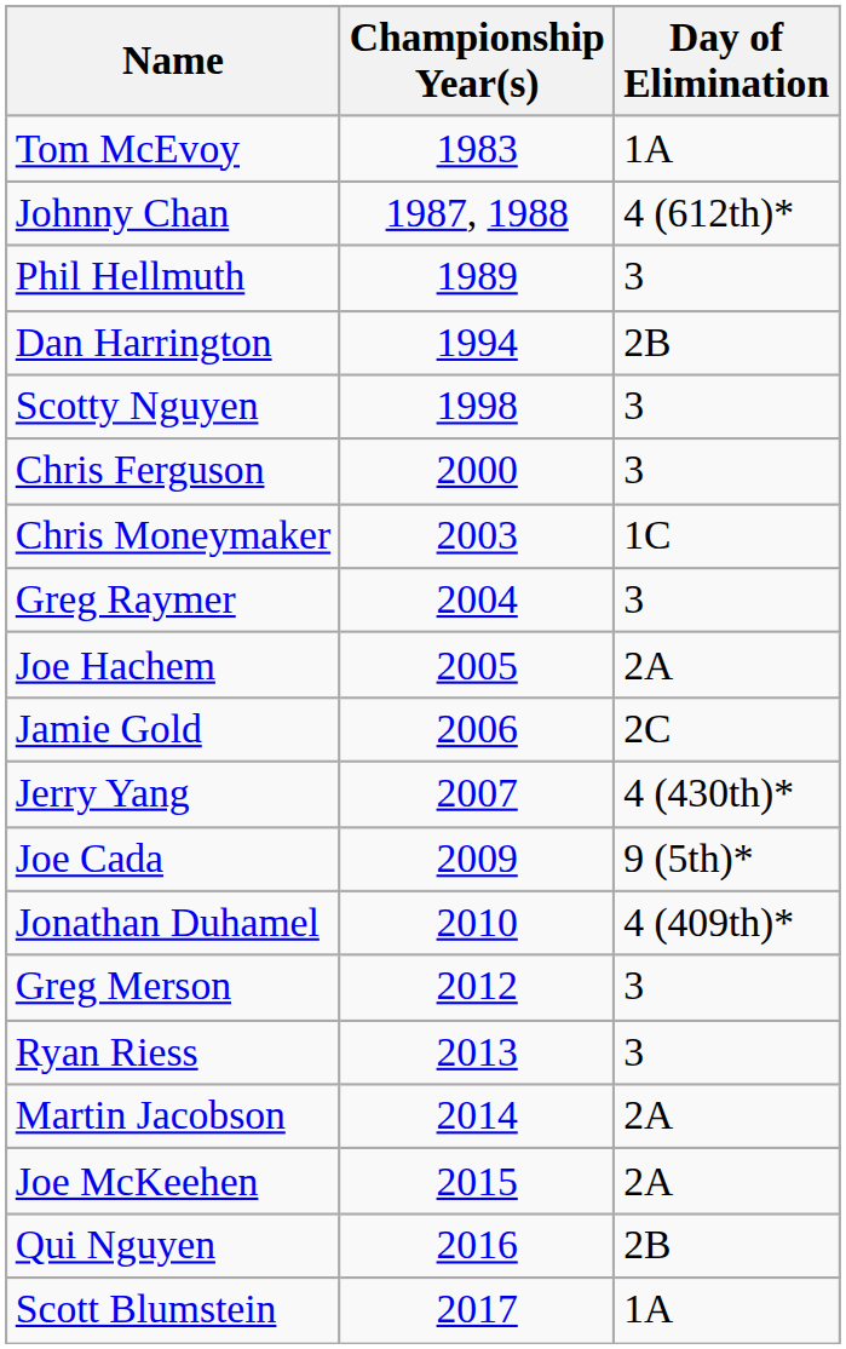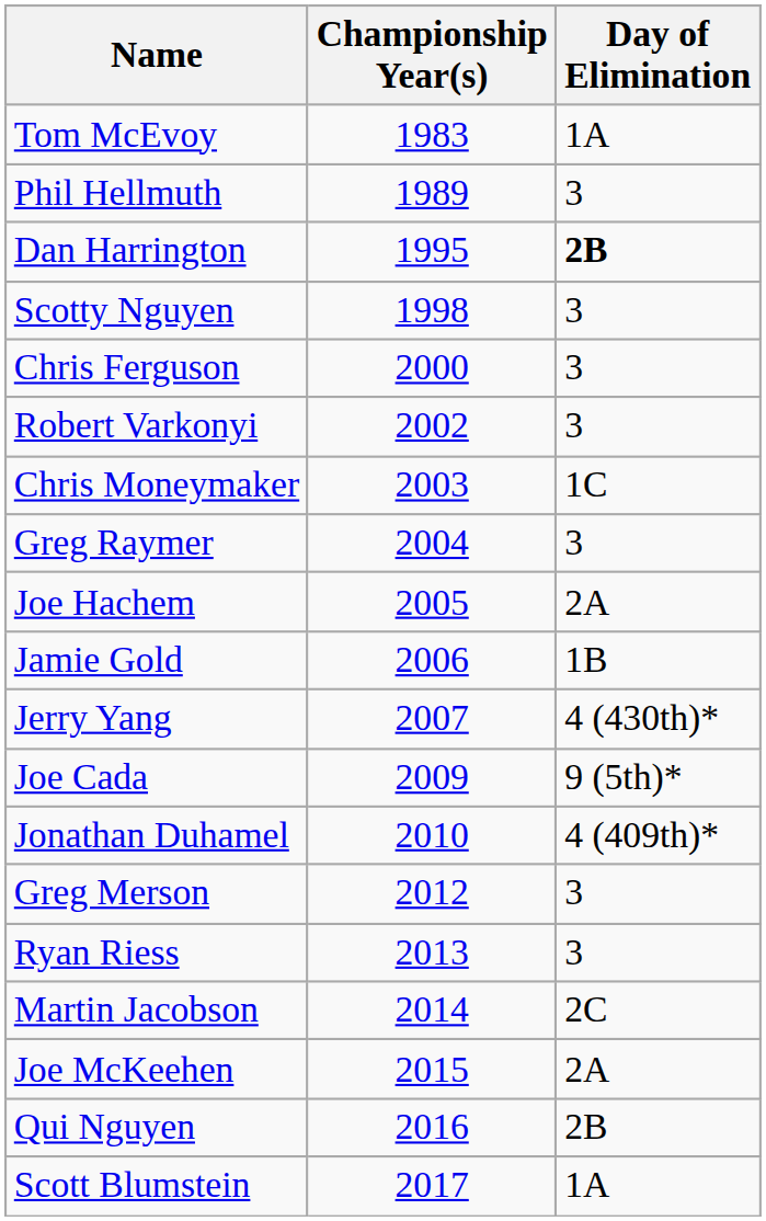- row: Johnny Chan | 1987, 1988 | 4 (612th)*
Dan Harrington | Championship Year(s): 1994 -> 1995
Dan Harrington | Day of Elimination: normal -> bold
+ row: Robert Varkonyi | 2002 | 3
Jamie Gold | Day of Elimination: 2C -> 1B
Martin Jacobson | Day of Elimination: 2A -> 2C
